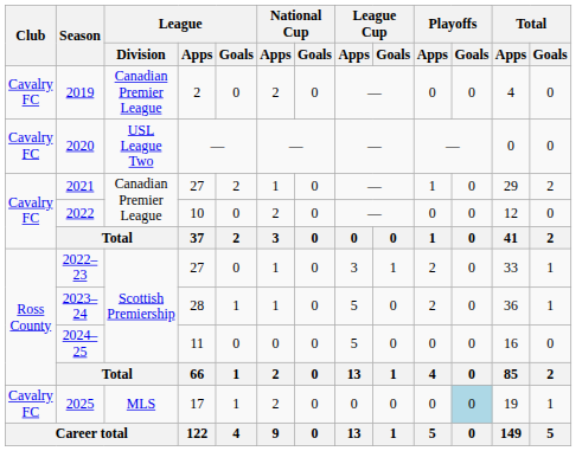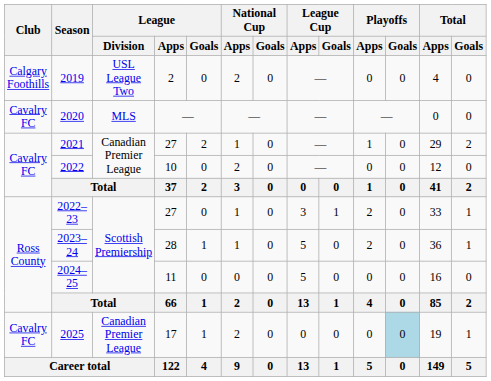2019 | Club: Cavalry FC -> Calgary Foothills
2019 | League / Division: Canadian Premier League -> USL League Two
2020 | League / Division: USL League Two -> MLS
2025 | League / Division: MLS -> Canadian Premier League
